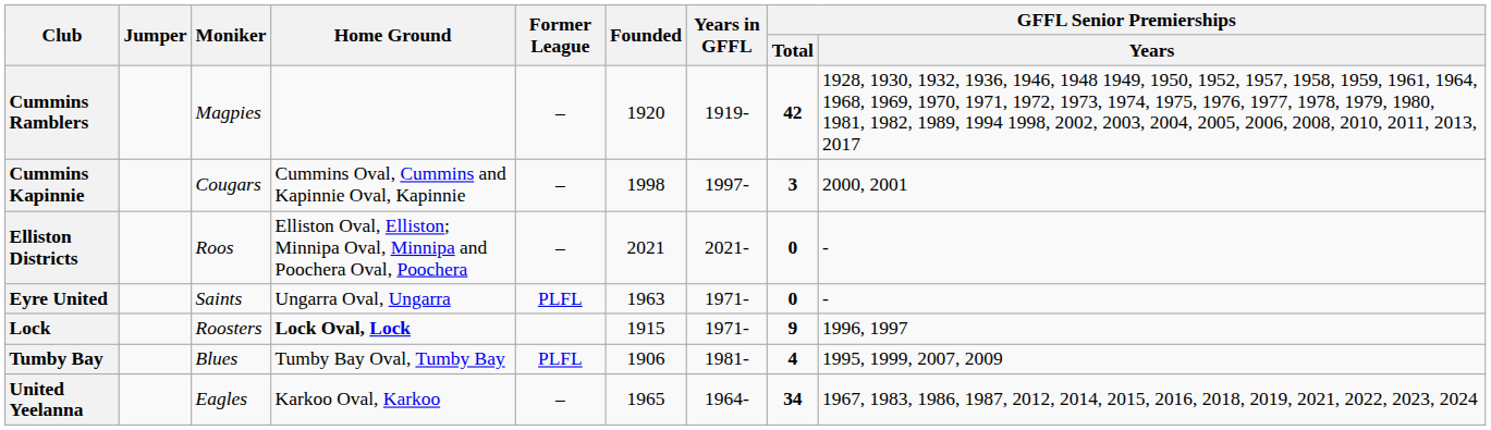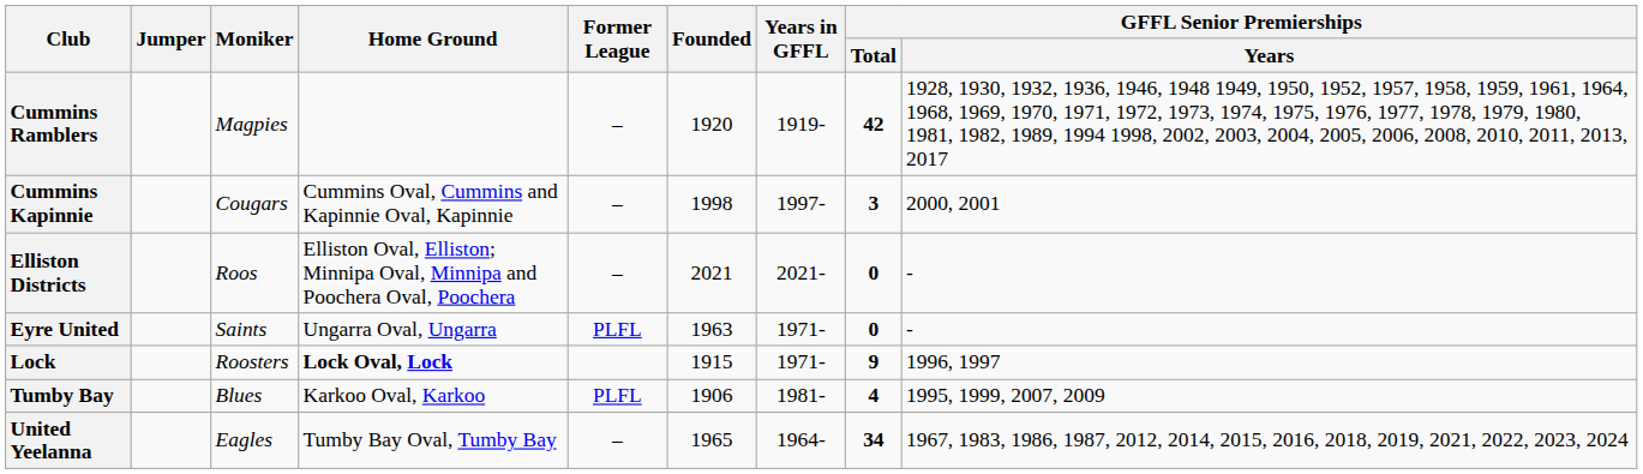Tumby Bay | Home Ground: Tumby Bay Oval, Tumby Bay -> Karkoo Oval, Karkoo
United Yeelanna | Home Ground: Karkoo Oval, Karkoo -> Tumby Bay Oval, Tumby Bay
